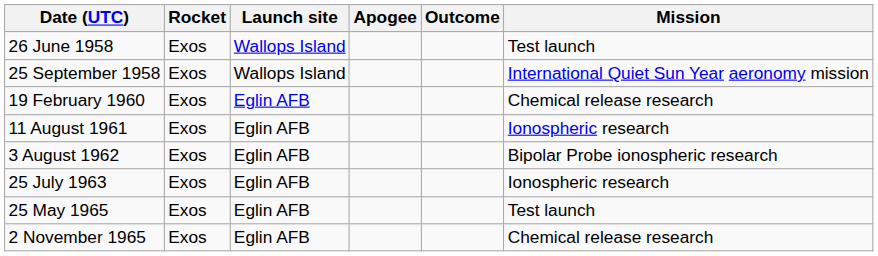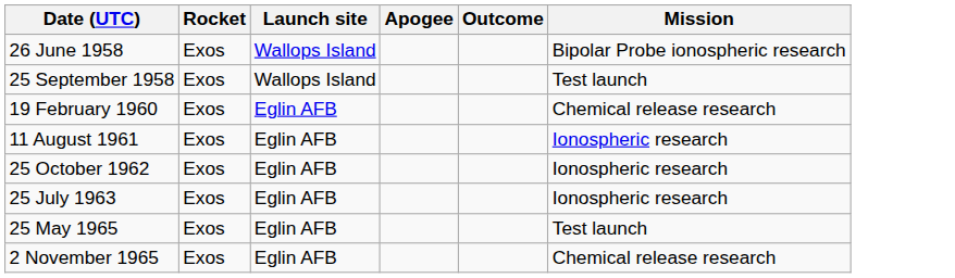26 June 1958 | Mission: Test launch -> Bipolar Probe ionospheric research
25 September 1958 | Mission: International Quiet Sun Year aeronomy mission -> Test launch
- row: 3 August 1962 | Exos | Eglin AFB | Bipolar Probe ionospheric research
+ row: 25 October 1962 | Exos | Eglin AFB | Ionospheric research
